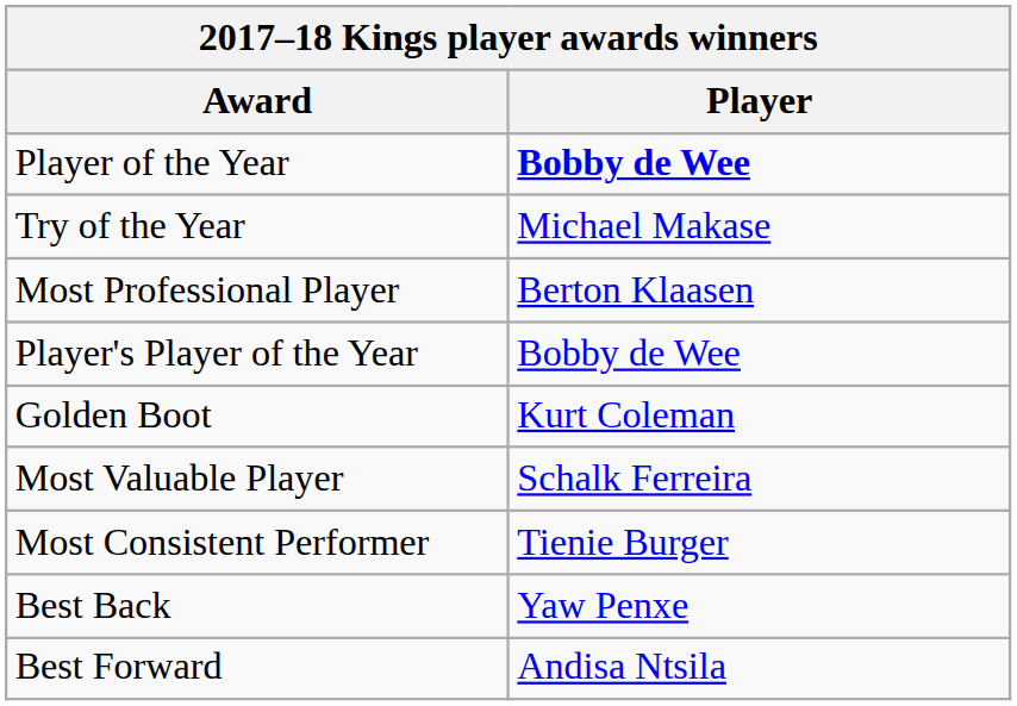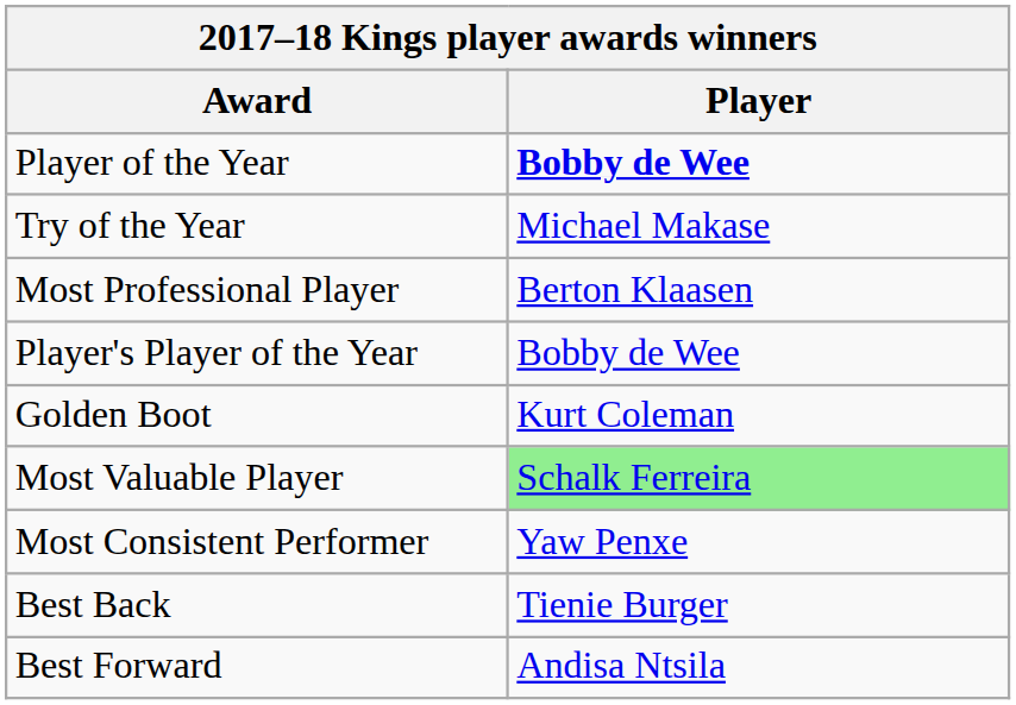Most Valuable Player | Player: no background -> lightgreen background
Most Consistent Performer | Player: Tienie Burger -> Yaw Penxe
Best Back | Player: Yaw Penxe -> Tienie Burger
